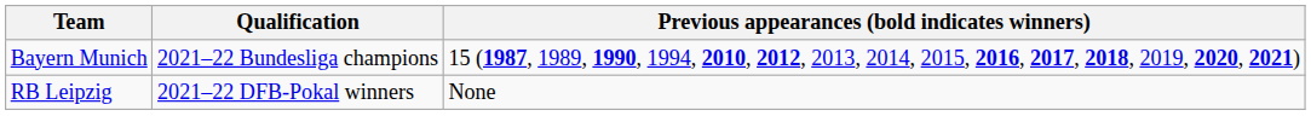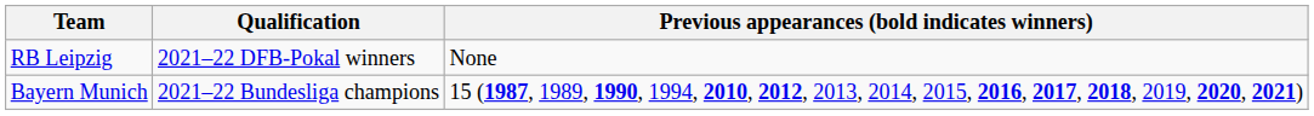rows swapped: RB Leipzig <-> Bayern Munich
